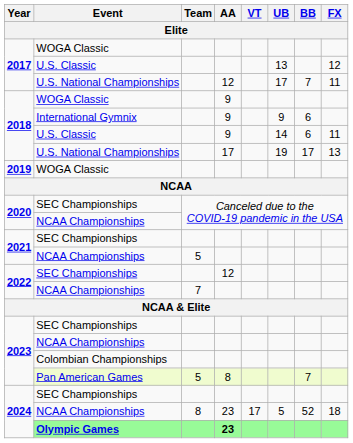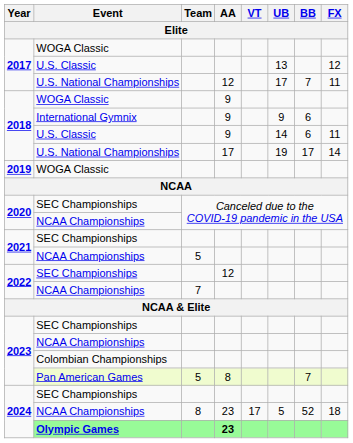2018 / U.S. National Championships | FX: 13 -> 14
